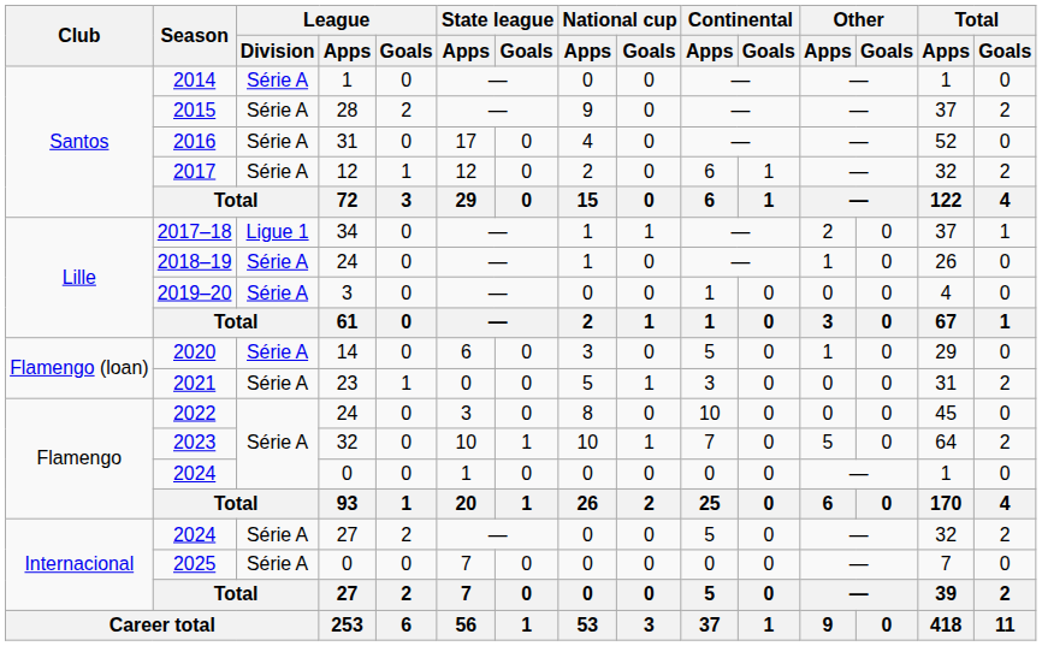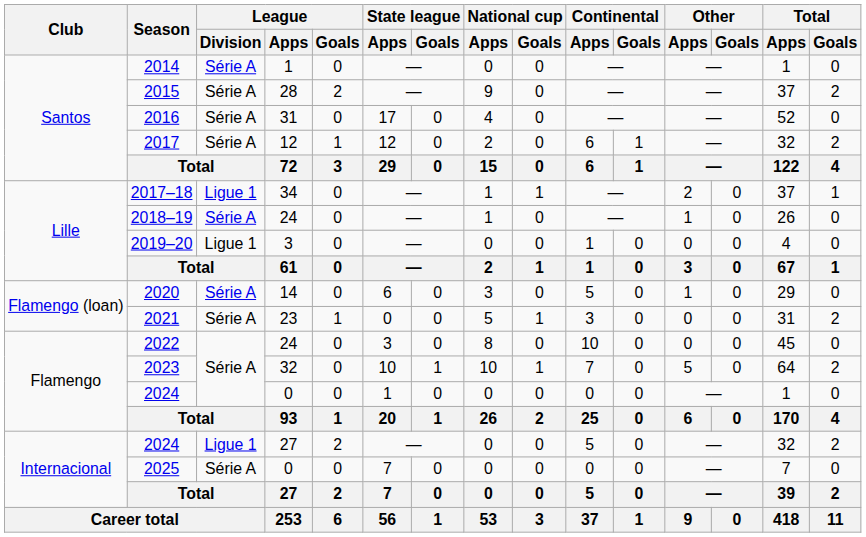2019–20 | League / Division: Série A -> Ligue 1
2024 / 27 | League / Division: Série A -> Ligue 1
